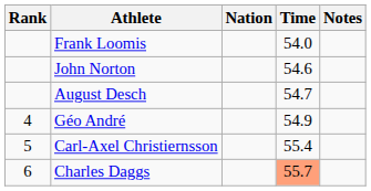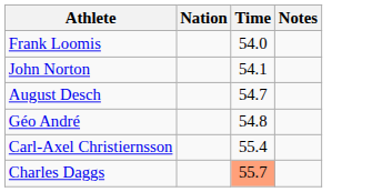- column: Rank | 4 | 5 | 6
John Norton | Time: 54.6 -> 54.1
Géo André | Time: 54.9 -> 54.8
